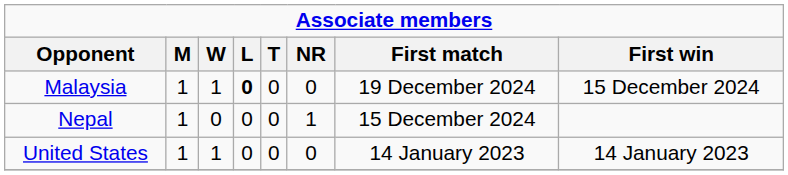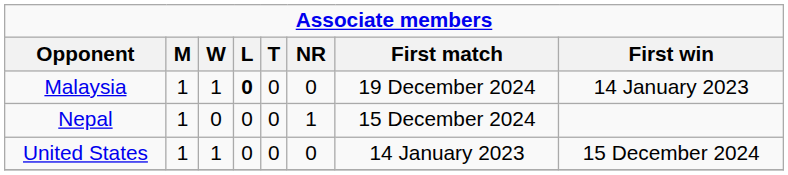Malaysia | First win: 15 December 2024 -> 14 January 2023
United States | First win: 14 January 2023 -> 15 December 2024
